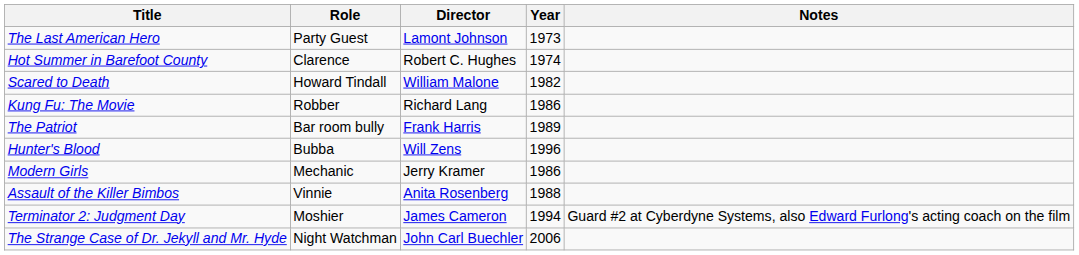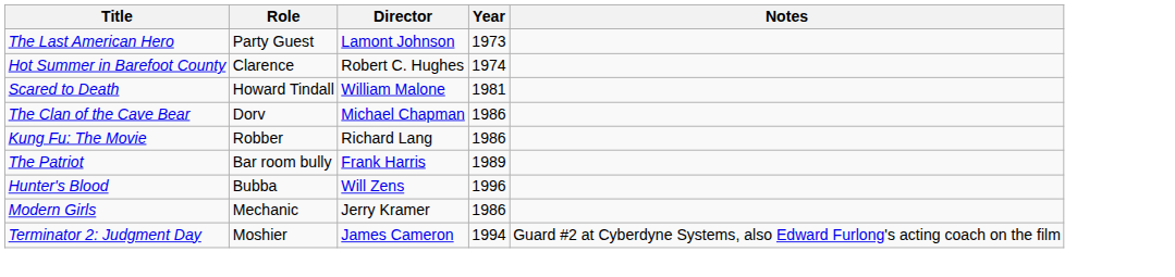Scared to Death | Year: 1982 -> 1981
+ row: The Clan of the Cave Bear | Dorv | Michael Chapman | 1986
- row: Assault of the Killer Bimbos | Vinnie | Anita Rosenberg | 1988
- row: The Strange Case of Dr. Jekyll and Mr. Hyde | Night Watchman | John Carl Buechler | 2006
